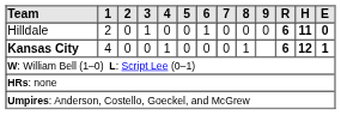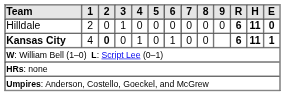Hilldale | 6: 1 -> 0
Kansas City | 2: normal -> bold
Kansas City | 6: 0 -> 1
Kansas City | 8: 1 -> 0
Kansas City | H: 12 -> 11
